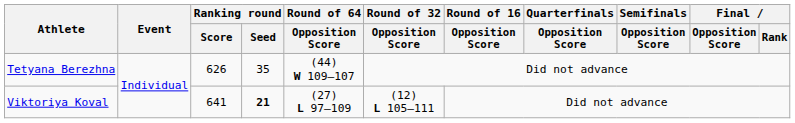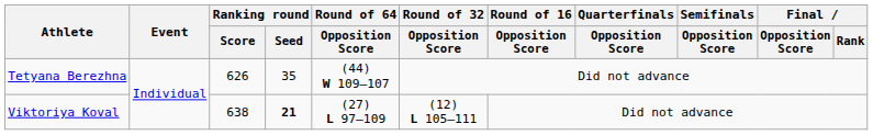Viktoriya Koval | Ranking round / Score: 641 -> 638
